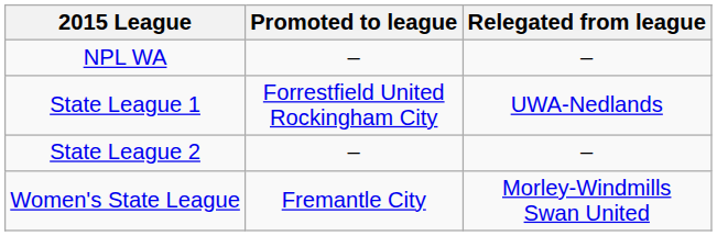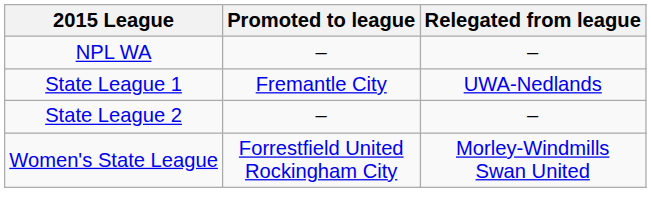State League 1 | Promoted to league: Forrestfield United Rockingham City -> Fremantle City
Women's State League | Promoted to league: Fremantle City -> Forrestfield United Rockingham City
